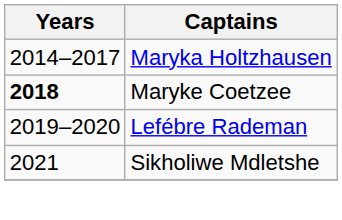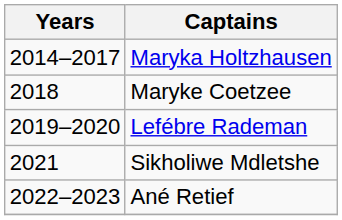Maryke Coetzee | Years: bold -> normal
+ row: 2022–2023 | Ané Retief
